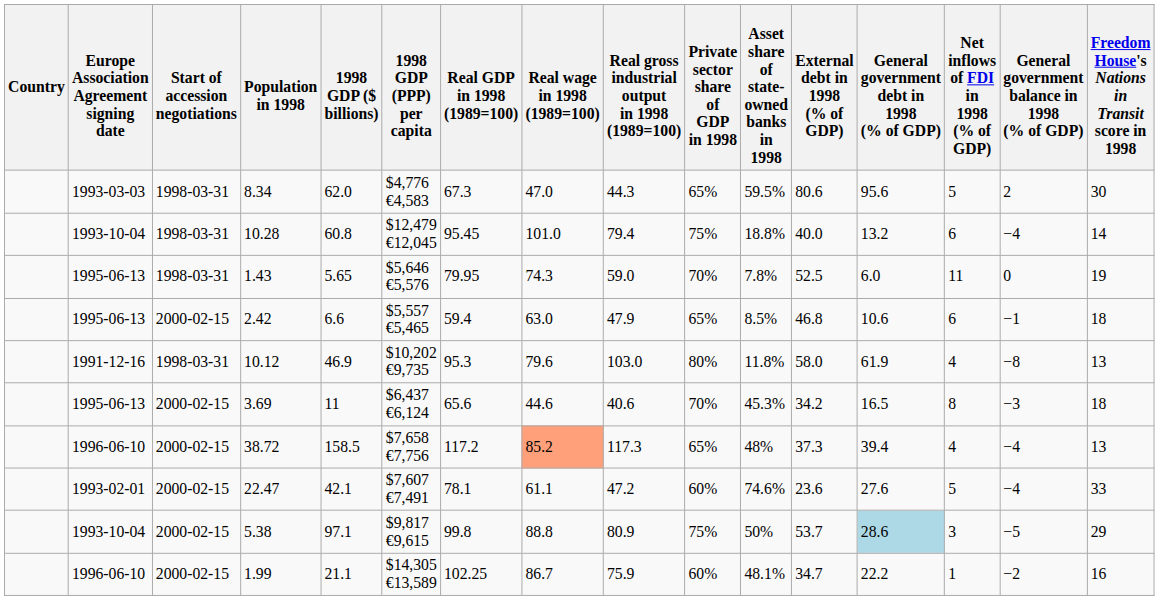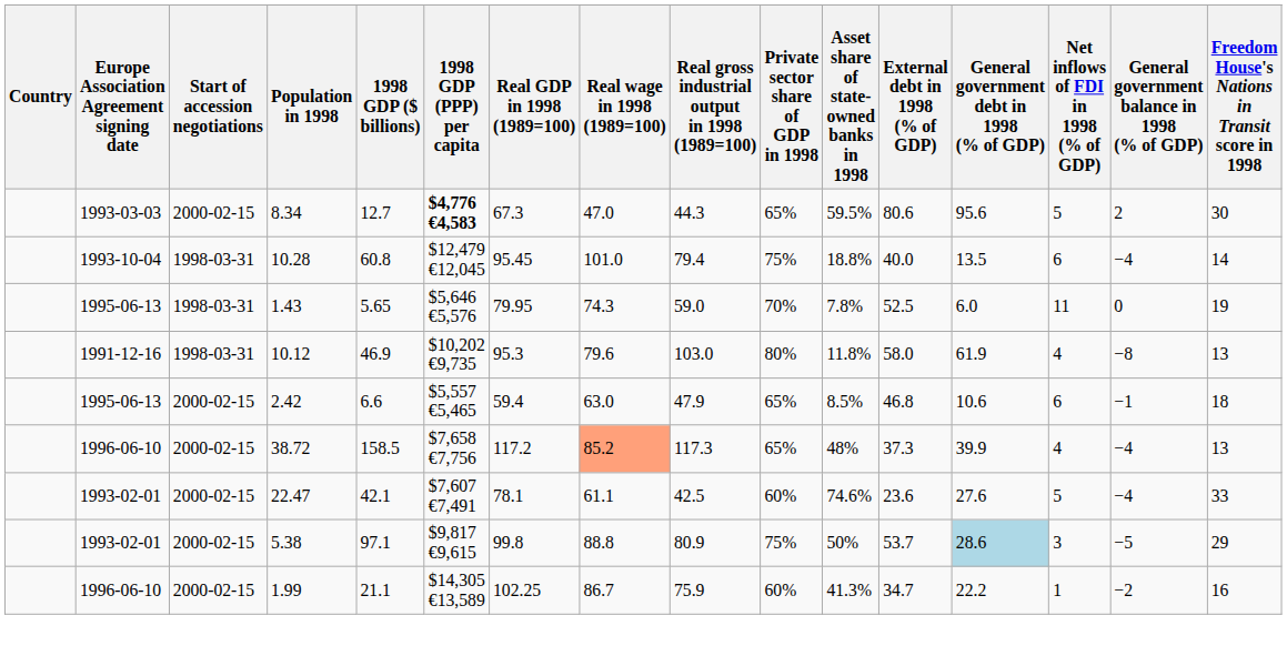8.34 | Start of accession negotiations: 1998-03-31 -> 2000-02-15
8.34 | 1998 GDP ($ billions): 62.0 -> 12.7
8.34 | 1998 GDP (PPP) per capita: normal -> bold
10.28 | General government debt in 1998 (% of GDP): 13.2 -> 13.5
rows swapped: 10.12 <-> 2.42
- row: 1995-06-13 | 2000-02-15 | 3.69 | 11 | $6,437 €6,124 | 65.6 | 44.6 | 40.6 | 70% | 45.3% | 34.2 | 16.5 | 8 | −3 | 18
38.72 | General government debt in 1998 (% of GDP): 39.4 -> 39.9
22.47 | Real gross industrial output in 1998 (1989=100): 47.2 -> 42.5
5.38 | Europe Association Agreement signing date: 1993-10-04 -> 1993-02-01
1.99 | Asset share of state-owned banks in 1998: 48.1% -> 41.3%
